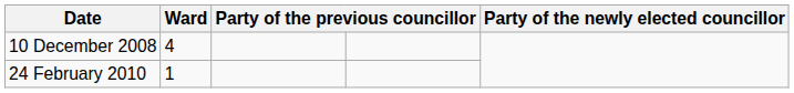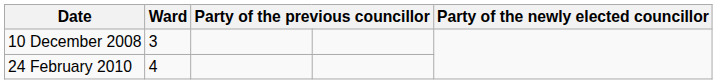10 December 2008 | Ward: 4 -> 3
24 February 2010 | Ward: 1 -> 4
